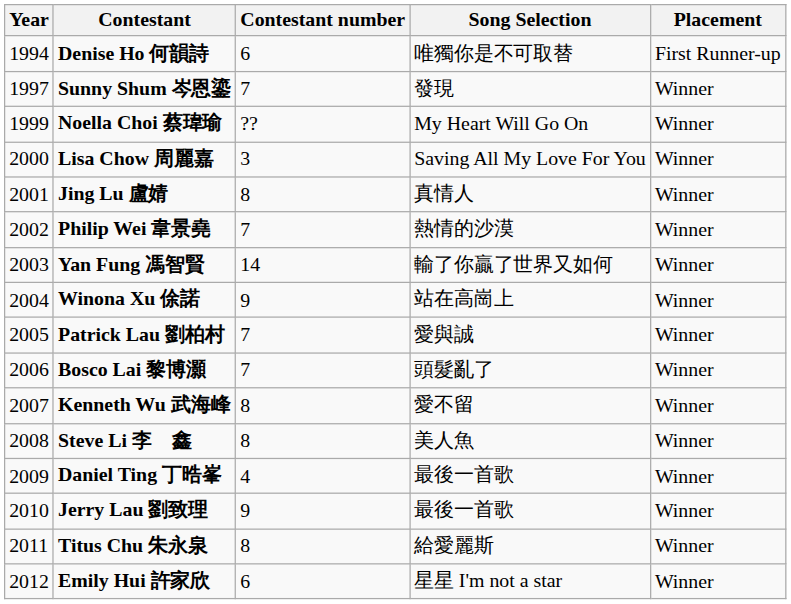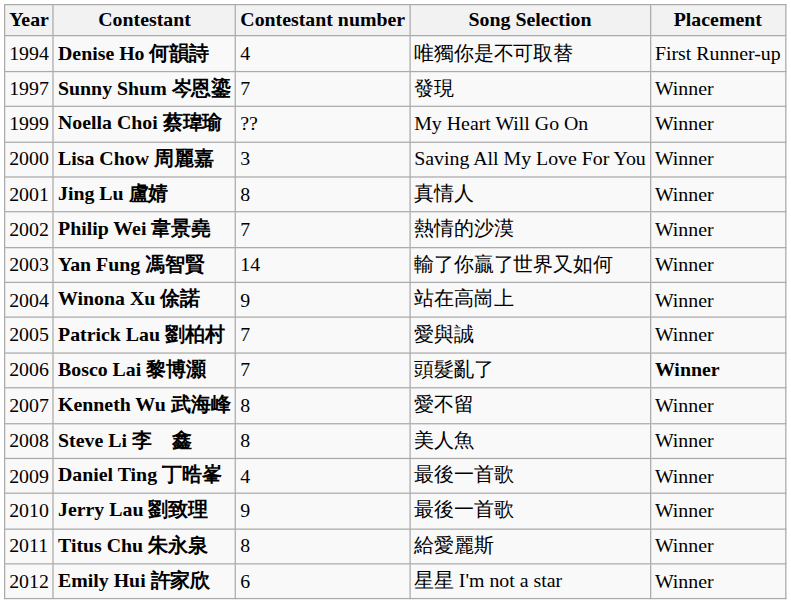Denise Ho 何韻詩 | Contestant number: 6 -> 4
Bosco Lai 黎博灝 | Placement: normal -> bold
